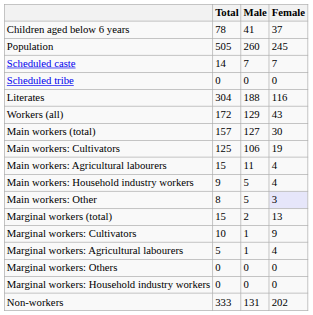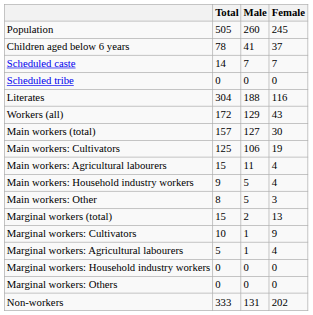rows swapped: Population <-> Children aged below 6 years
Main workers: Other | Female: lavender background -> no background
rows swapped: Marginal workers: Household industry workers <-> Marginal workers: Others
